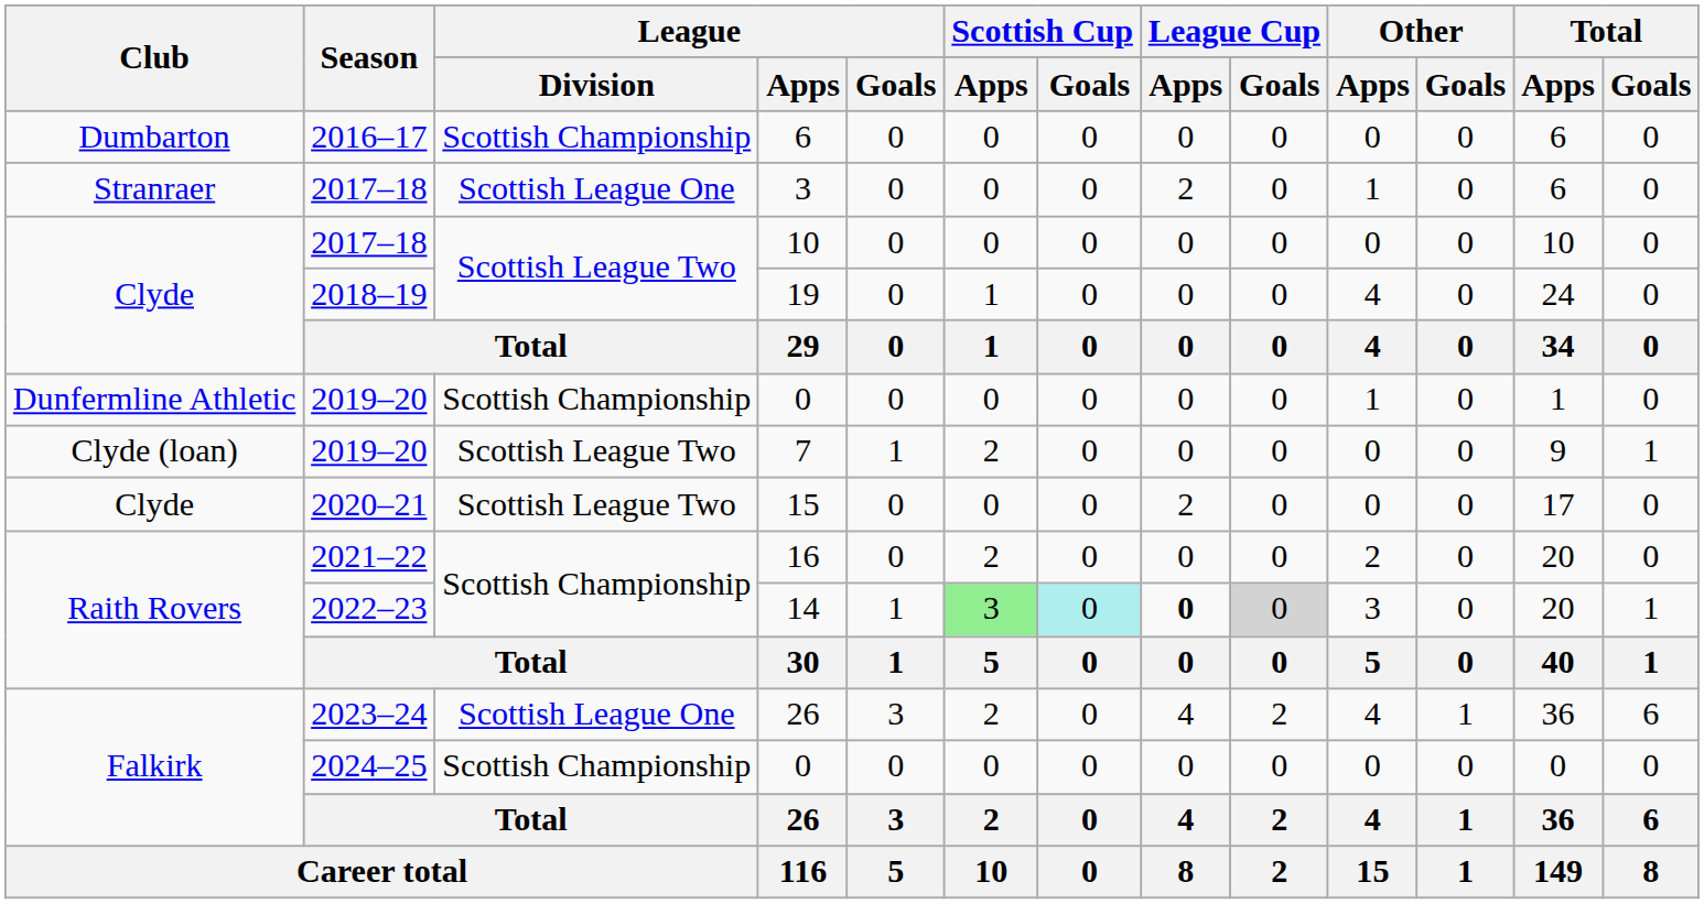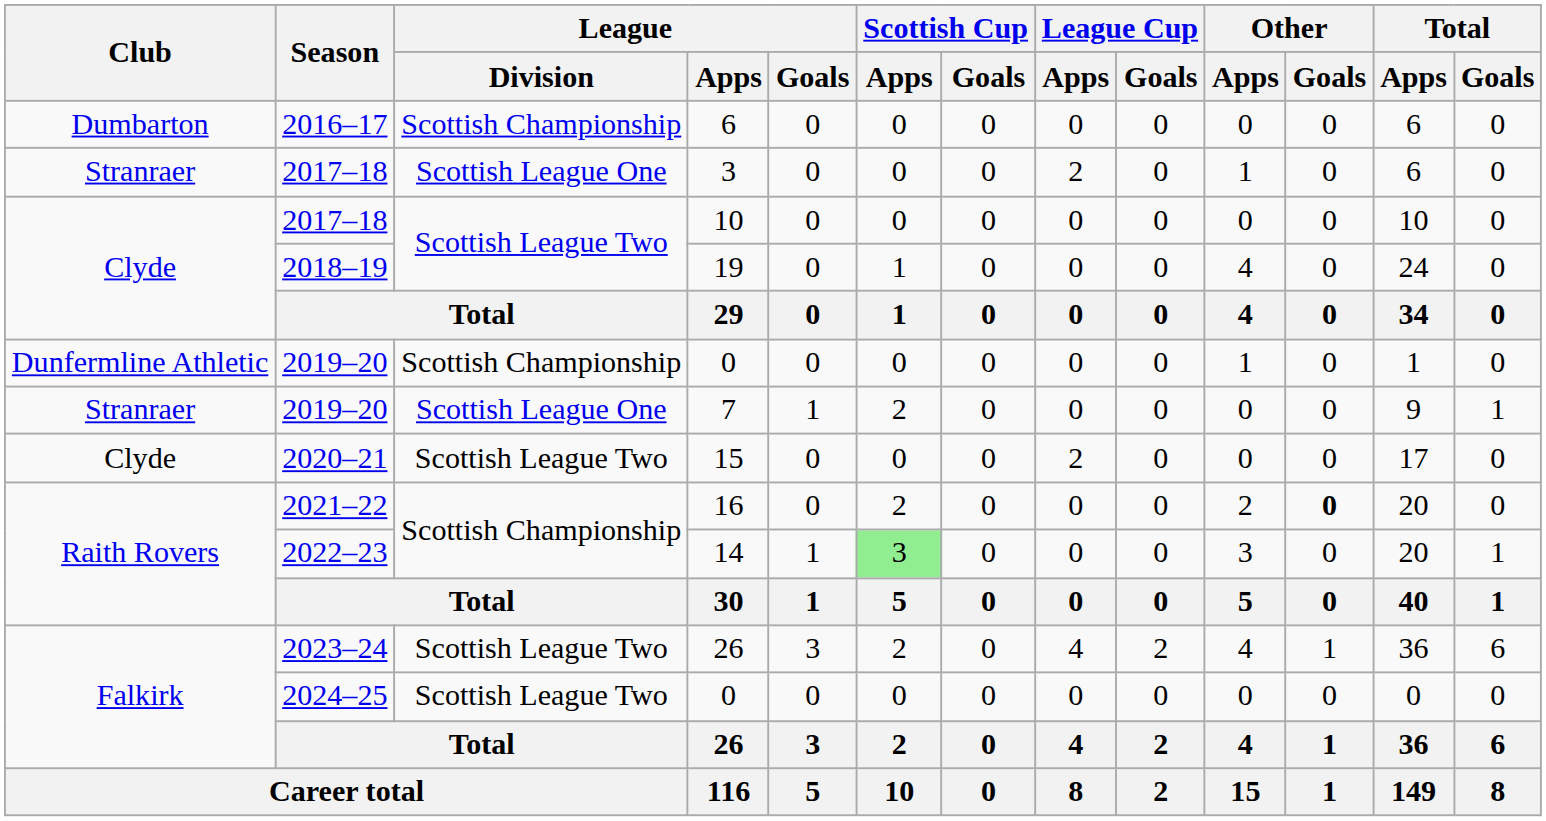7 | Club: Clyde (loan) -> Stranraer
7 | League / Division: Scottish League Two -> Scottish League One
16 | Other / Goals: normal -> bold
14 | Scottish Cup / Goals: paleturquoise background -> no background
14 | League Cup / Apps: bold -> normal
14 | League Cup / Goals: lightgrey background -> no background
2023–24 / 26 | League / Division: Scottish League One -> Scottish League Two
2024–25 / 0 | League / Division: Scottish Championship -> Scottish League Two
